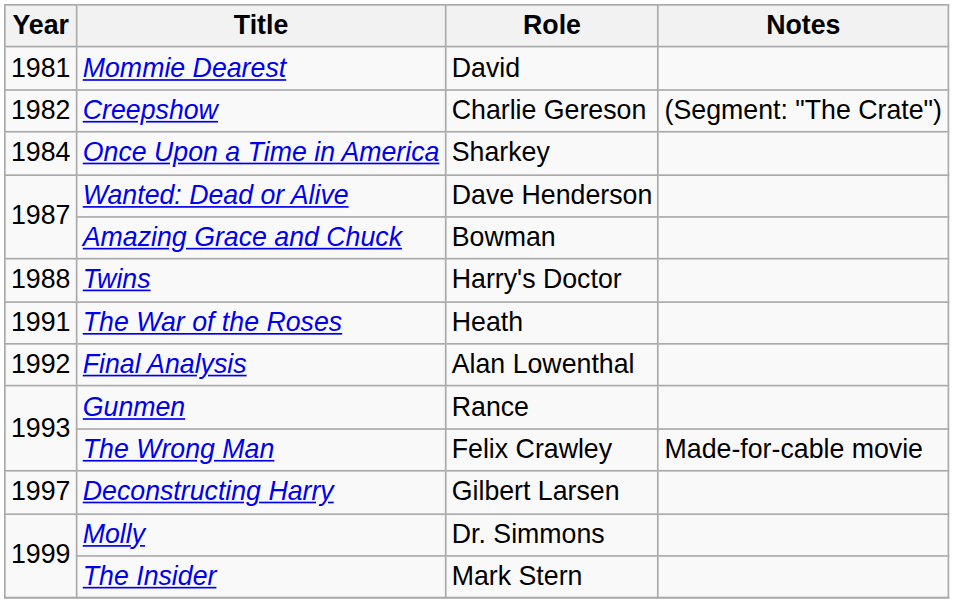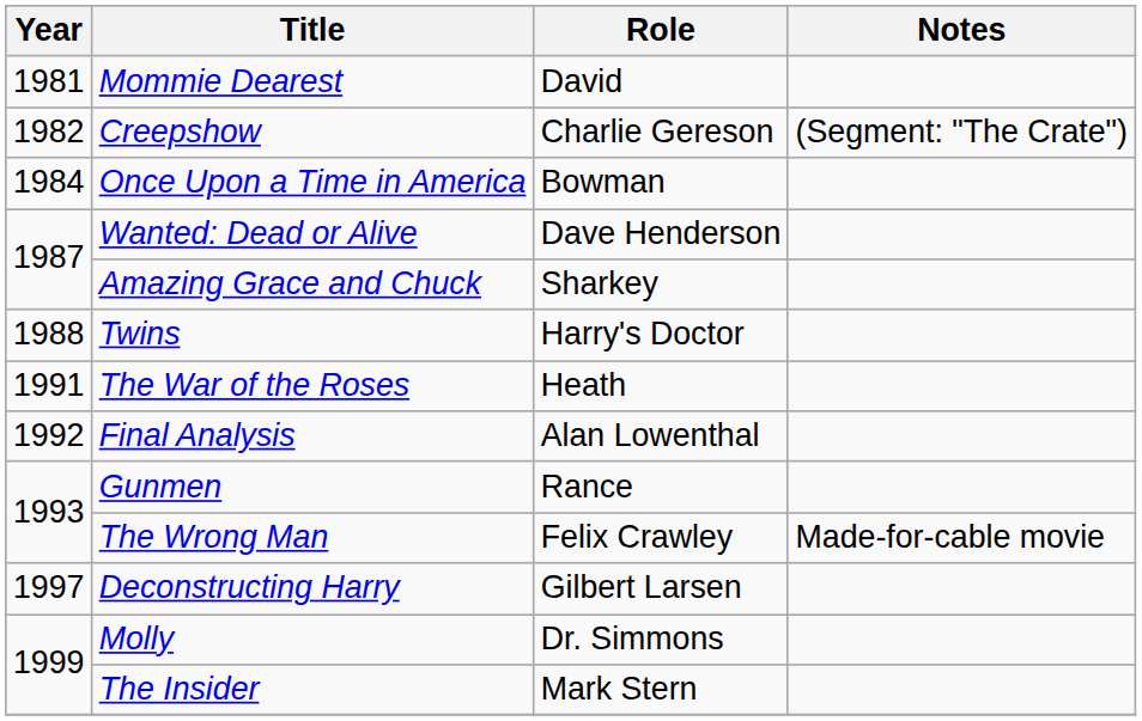Once Upon a Time in America | Role: Sharkey -> Bowman
Amazing Grace and Chuck | Role: Bowman -> Sharkey
